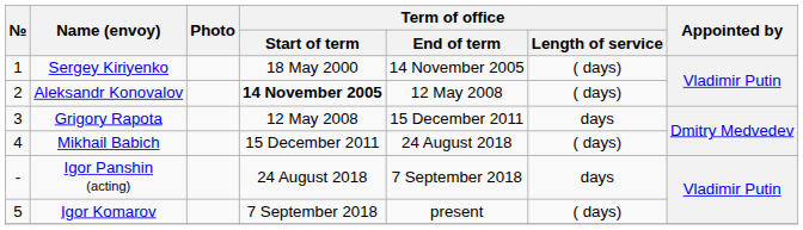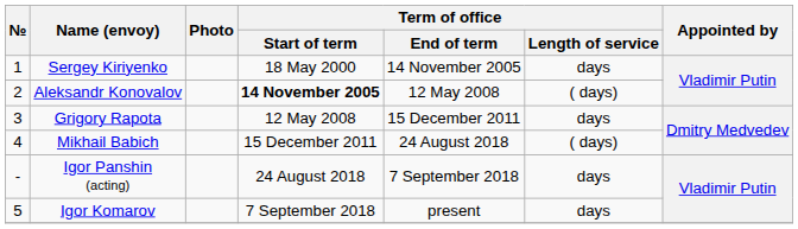Sergey Kiriyenko | Term of office / Length of service: ( days) -> days
Igor Komarov | Term of office / Length of service: ( days) -> days
